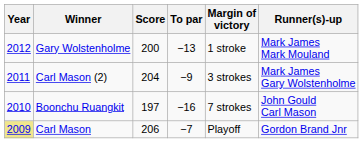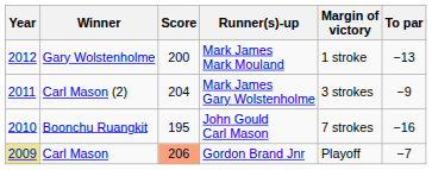columns swapped: To par <-> Runner(s)-up
Boonchu Ruangkit | Score: 197 -> 195
Carl Mason | Score: no background -> lightsalmon background
